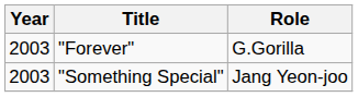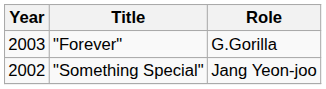"Something Special" | Year: 2003 -> 2002
